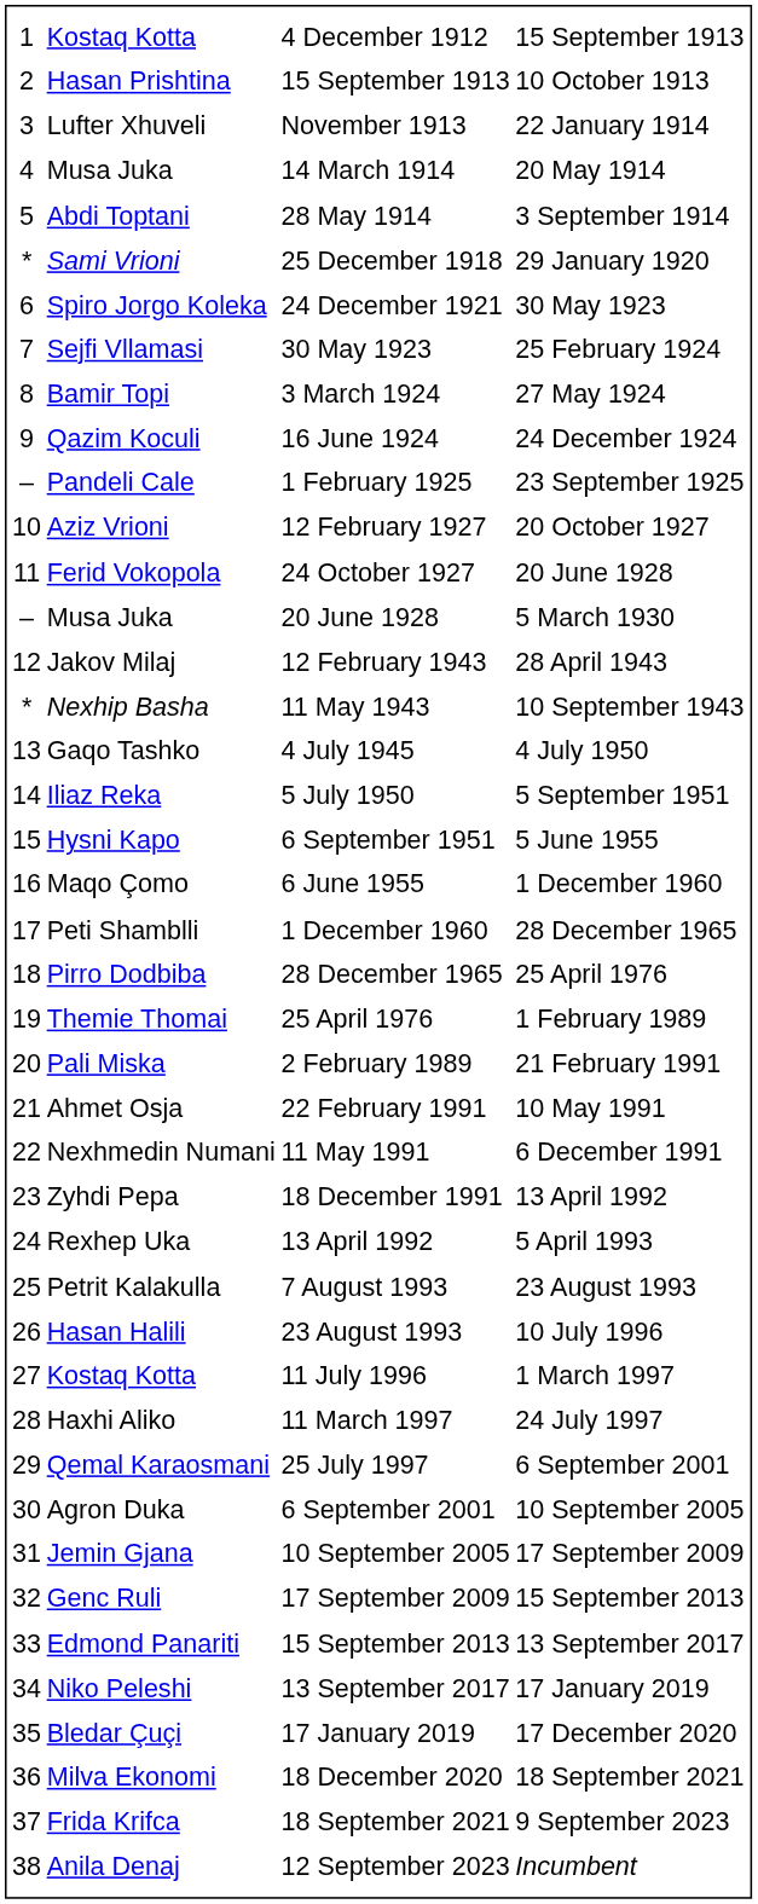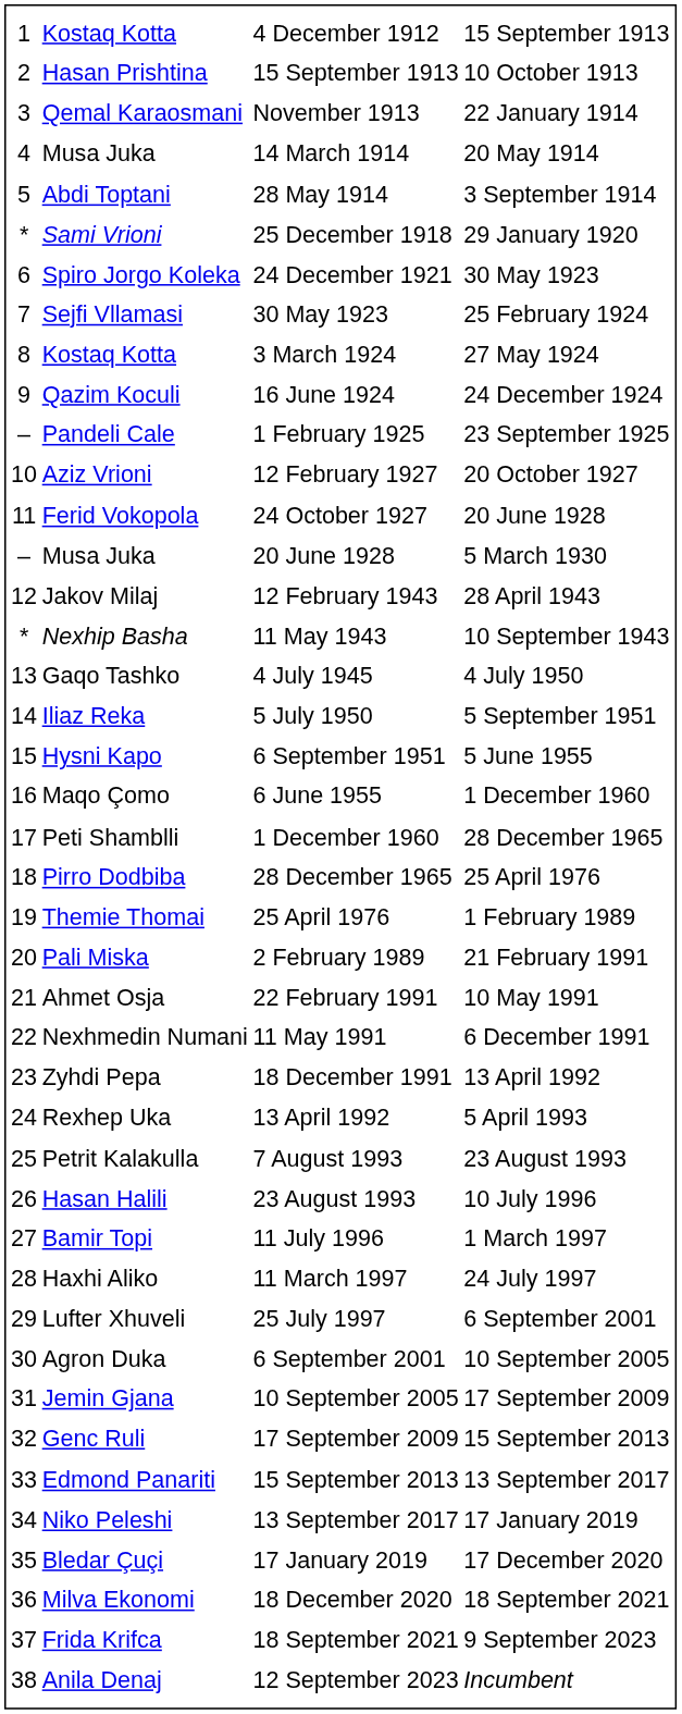November 1913 | column 2: Lufter Xhuveli -> Qemal Karaosmani
3 March 1924 | column 2: Bamir Topi -> Kostaq Kotta
11 July 1996 | column 2: Kostaq Kotta -> Bamir Topi
25 July 1997 | column 2: Qemal Karaosmani -> Lufter Xhuveli
